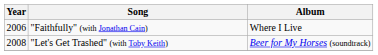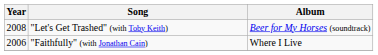rows swapped: "Faithfully" (with Jonathan Cain) <-> "Let's Get Trashed" (with Toby Keith)
